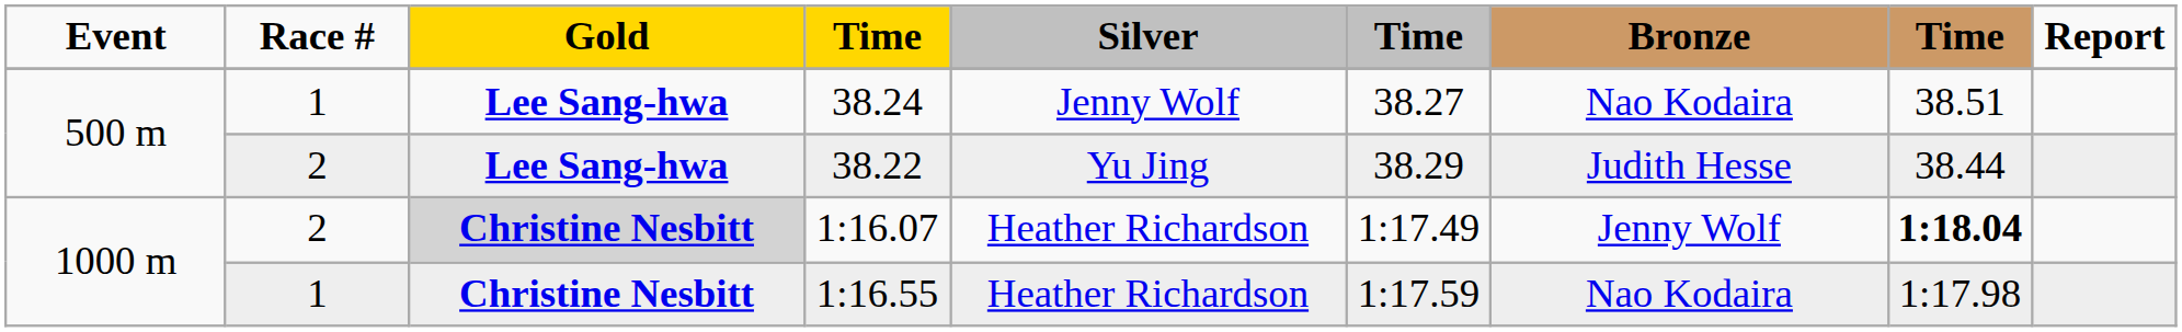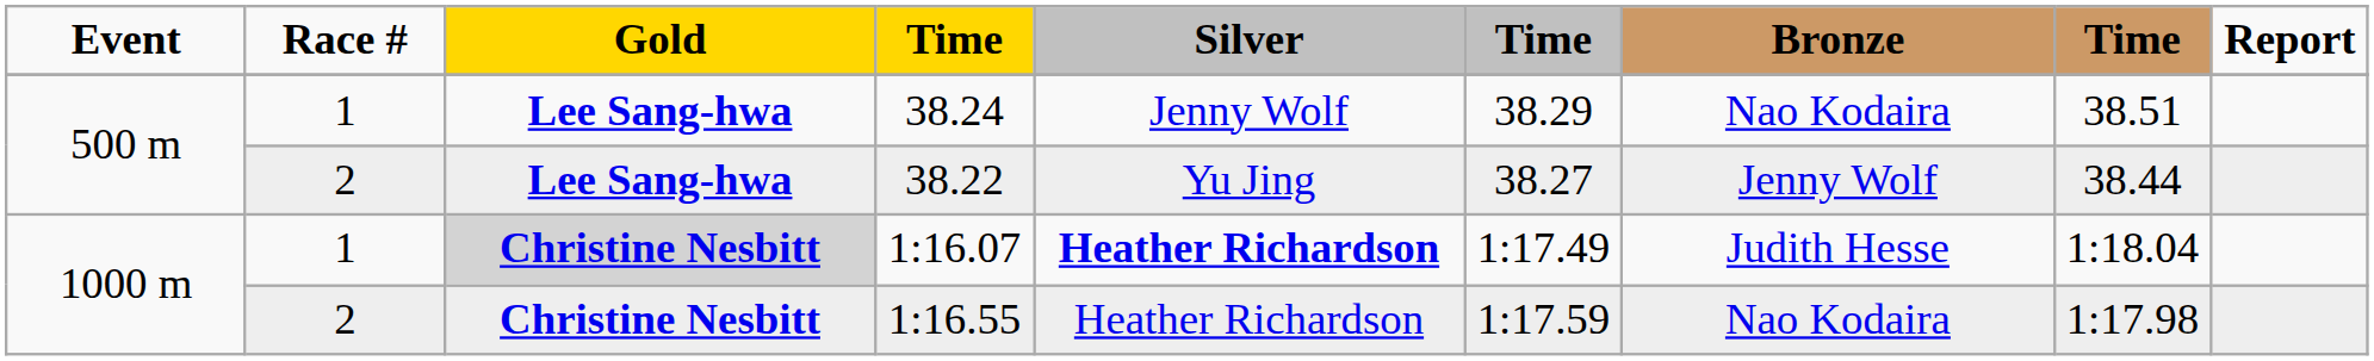38.24 | column 6: 38.27 -> 38.29
38.22 | column 6: 38.29 -> 38.27
38.22 | Bronze: Judith Hesse -> Jenny Wolf
1:16.07 | Race #: 2 -> 1
1:16.07 | Silver: normal -> bold
1:16.07 | Bronze: Jenny Wolf -> Judith Hesse
1:16.07 | column 8: bold -> normal
1:16.55 | Race #: 1 -> 2
